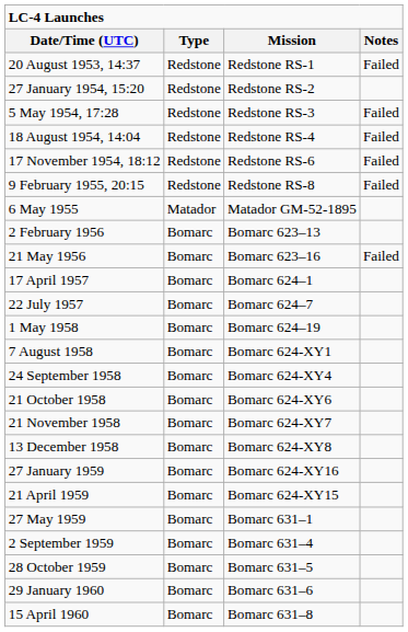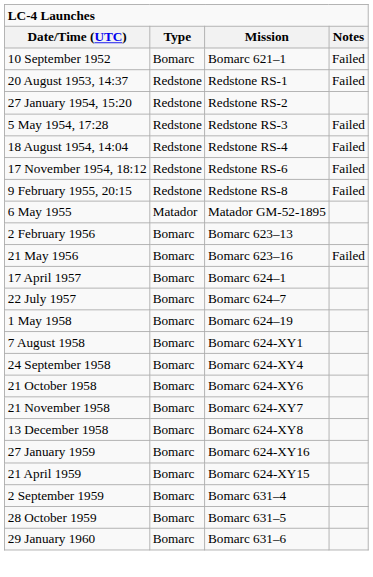+ row: 10 September 1952 | Bomarc | Bomarc 621–1 | Failed
- row: 27 May 1959 | Bomarc | Bomarc 631–1
- row: 15 April 1960 | Bomarc | Bomarc 631–8
